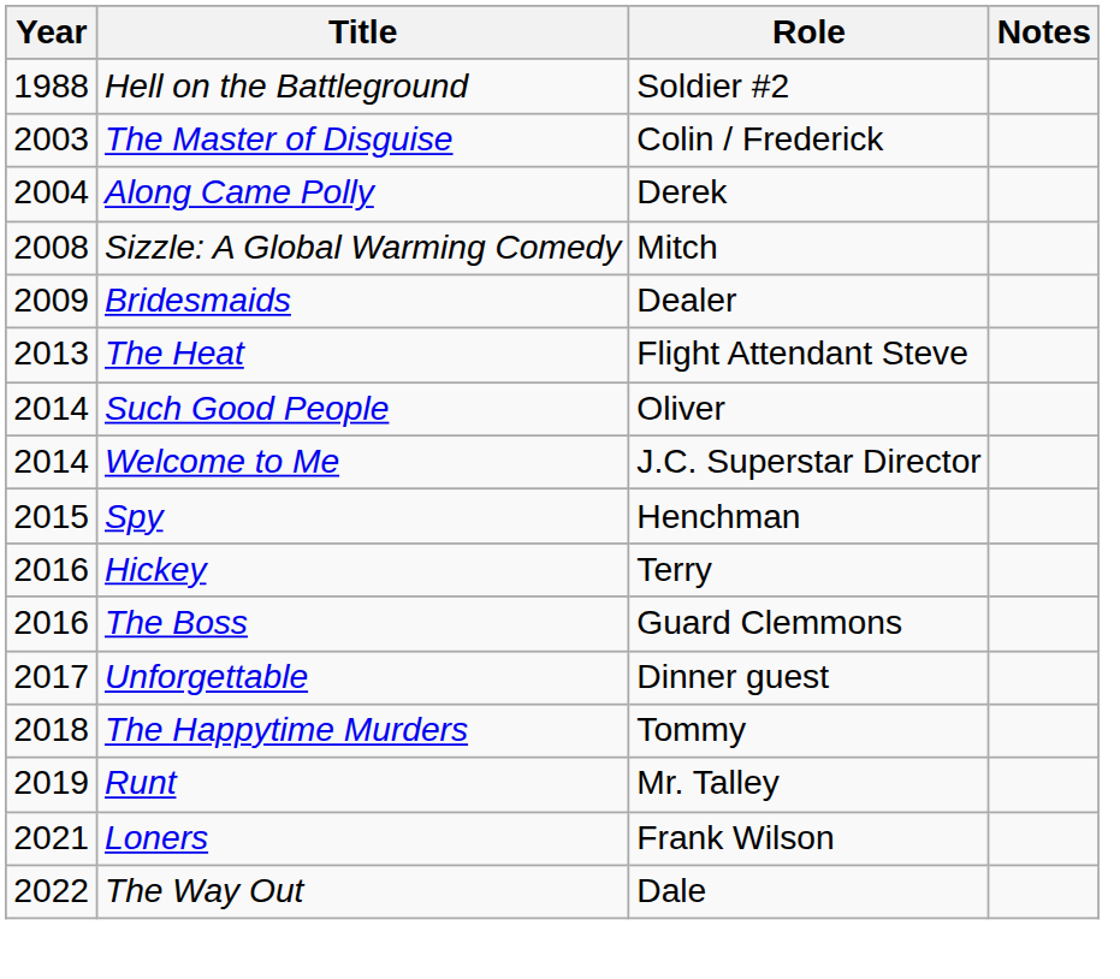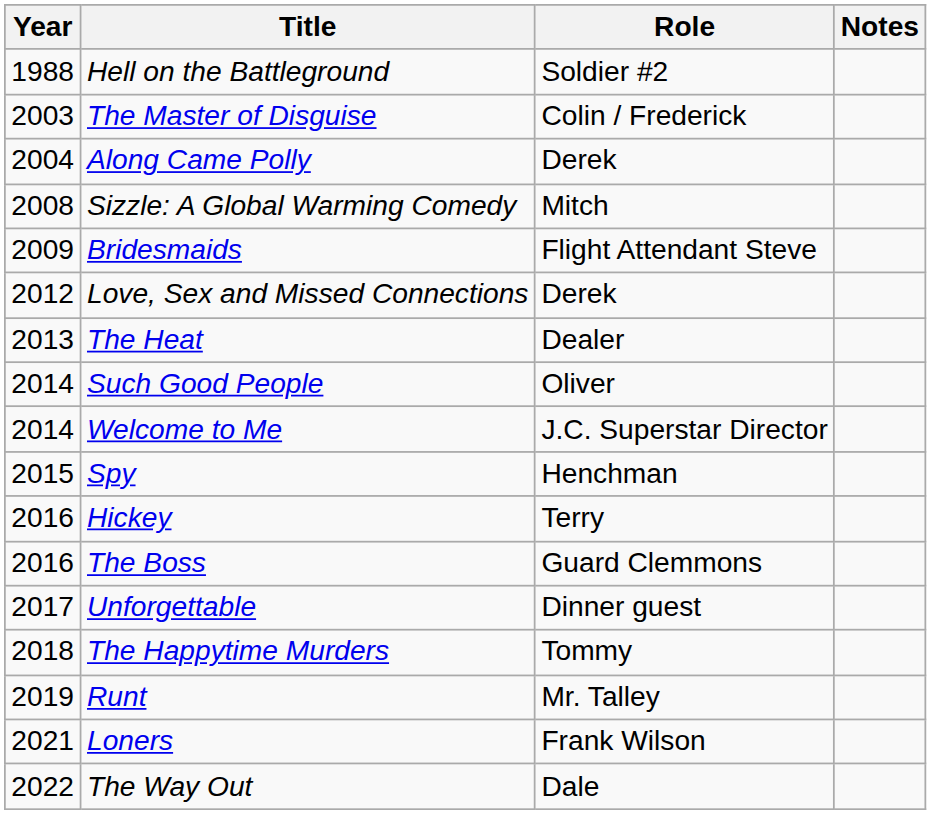Bridesmaids | Role: Dealer -> Flight Attendant Steve
+ row: 2012 | Love, Sex and Missed Connections | Derek
The Heat | Role: Flight Attendant Steve -> Dealer
